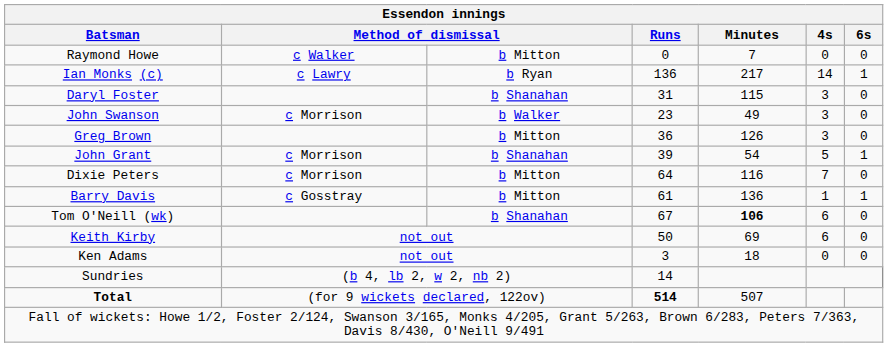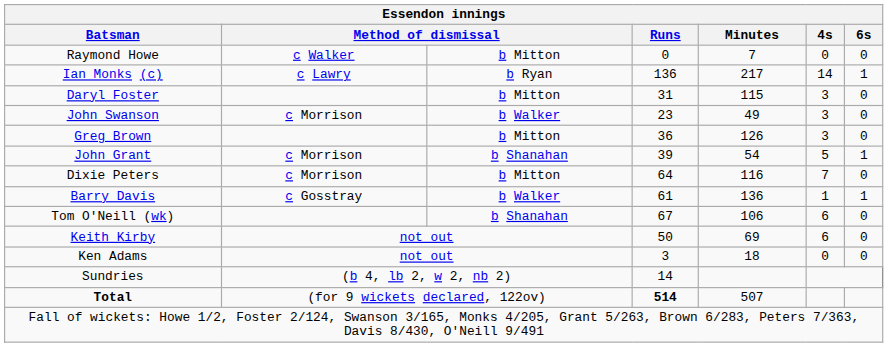Daryl Foster | column 3: b Shanahan -> b Mitton
Barry Davis | column 3: b Mitton -> b Walker
Tom O'Neill (wk) | Minutes: bold -> normal
